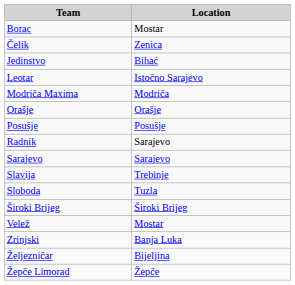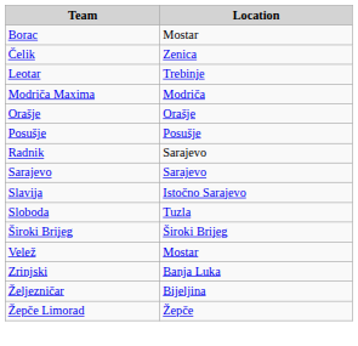- row: Jedinstvo | Bihać
Leotar | Location: Istočno Sarajevo -> Trebinje
Slavija | Location: Trebinje -> Istočno Sarajevo
